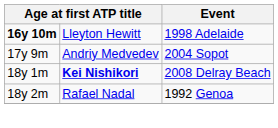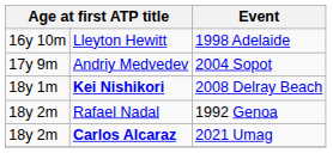Lleyton Hewitt | column 1: bold -> normal
+ row: 18y 2m | Carlos Alcaraz | 2021 Umag
